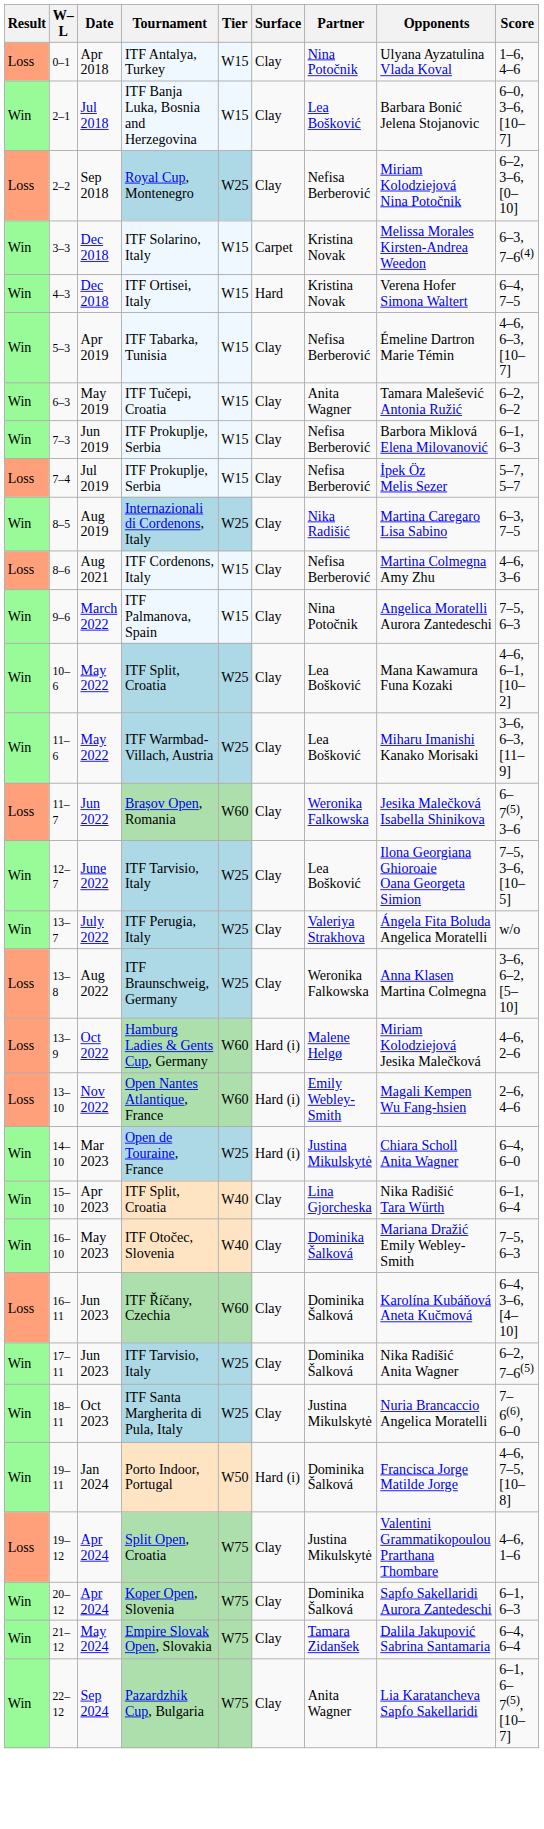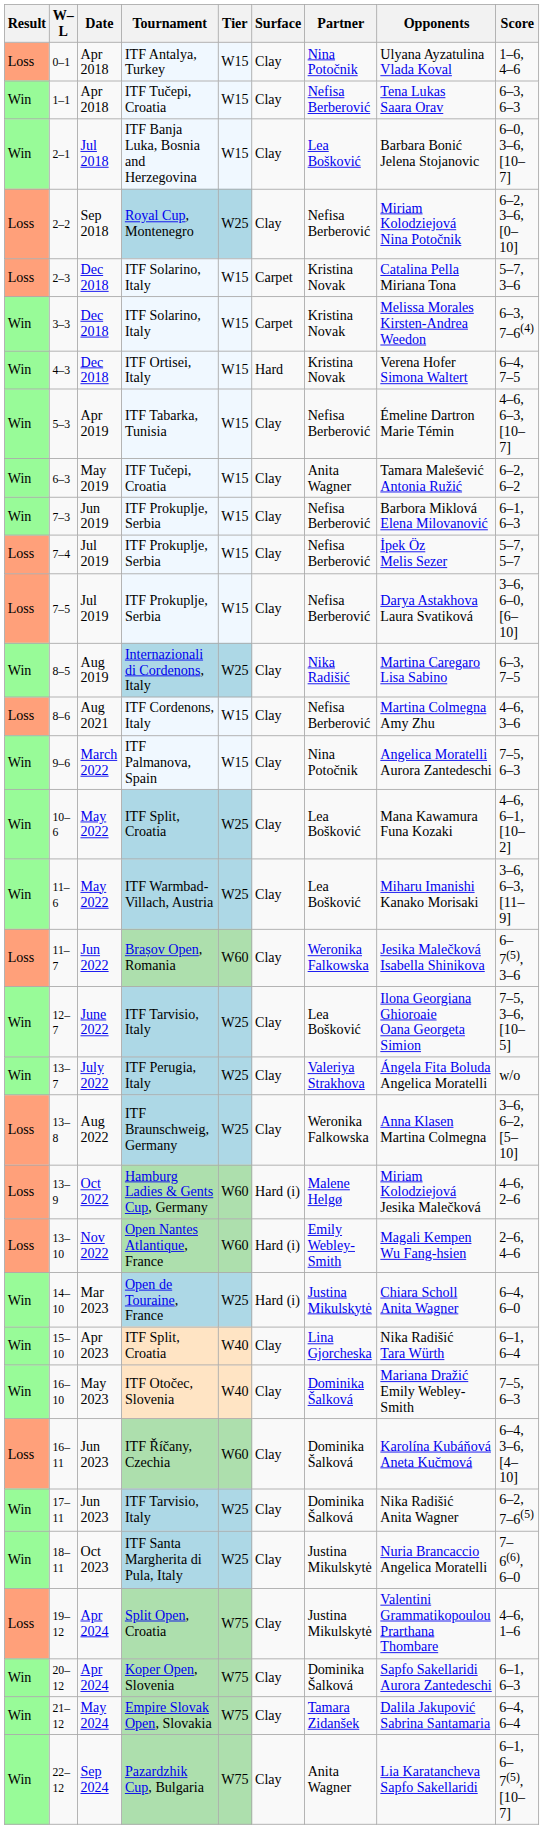+ row: Win | 1–1 | Apr 2018 | ITF Tučepi, Croatia | W15 | Clay | Nefisa Berberović | Tena Lukas Saara Orav | 6–3, 6–3
+ row: Loss | 2–3 | Dec 2018 | ITF Solarino, Italy | W15 | Carpet | Kristina Novak | Catalina Pella Miriana Tona | 5–7, 3–6
+ row: Loss | 7–5 | Jul 2019 | ITF Prokuplje, Serbia | W15 | Clay | Nefisa Berberović | Darya Astakhova Laura Svatiková | 3–6, 6–0, [6–10]
- row: Win | 19–11 | Jan 2024 | Porto Indoor, Portugal | W50 | Hard (i) | Dominika Šalková | Francisca Jorge Matilde Jorge | 4–6, 7–5, [10–8]
